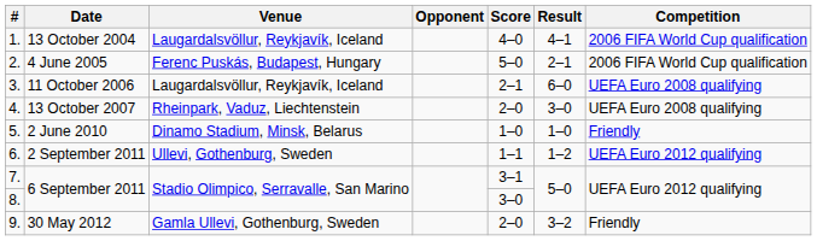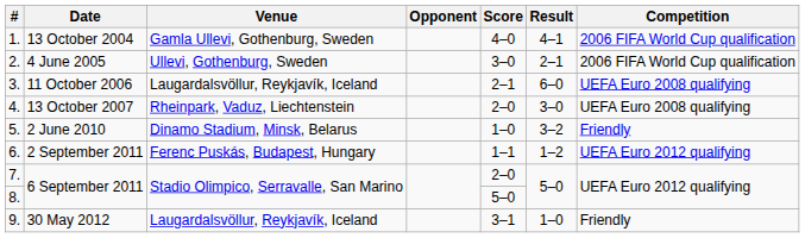1. | Venue: Laugardalsvöllur, Reykjavík, Iceland -> Gamla Ullevi, Gothenburg, Sweden
2. | Venue: Ferenc Puskás, Budapest, Hungary -> Ullevi, Gothenburg, Sweden
2. | Score: 5–0 -> 3–0
5. | Result: 1–0 -> 3–2
6. | Venue: Ullevi, Gothenburg, Sweden -> Ferenc Puskás, Budapest, Hungary
7. | Score: 3–1 -> 2–0
8. | Score: 3–0 -> 5–0
9. | Venue: Gamla Ullevi, Gothenburg, Sweden -> Laugardalsvöllur, Reykjavík, Iceland
9. | Score: 2–0 -> 3–1
9. | Result: 3–2 -> 1–0
